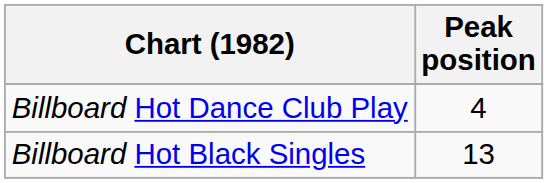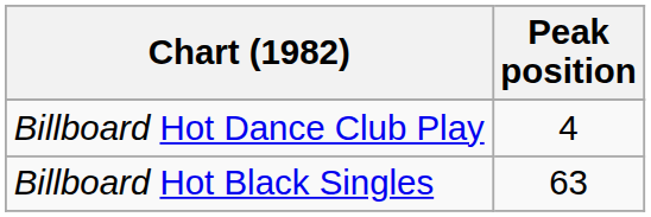Billboard Hot Black Singles | Peak position: 13 -> 63
